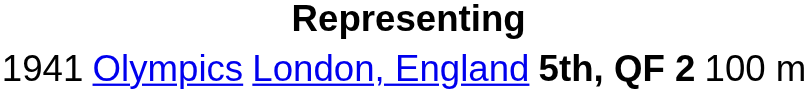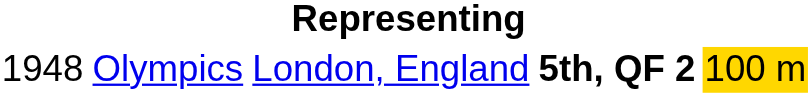Olympics | column 1: 1941 -> 1948
Olympics | column 5: no background -> gold background
